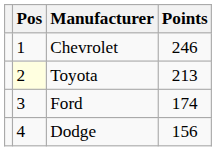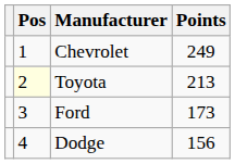Chevrolet | Points: 246 -> 249
Ford | Points: 174 -> 173
